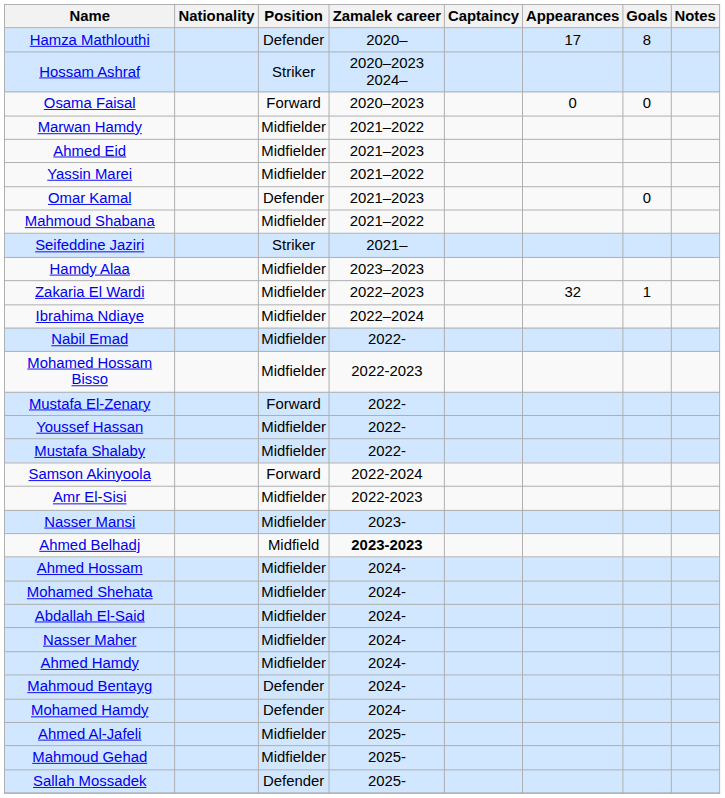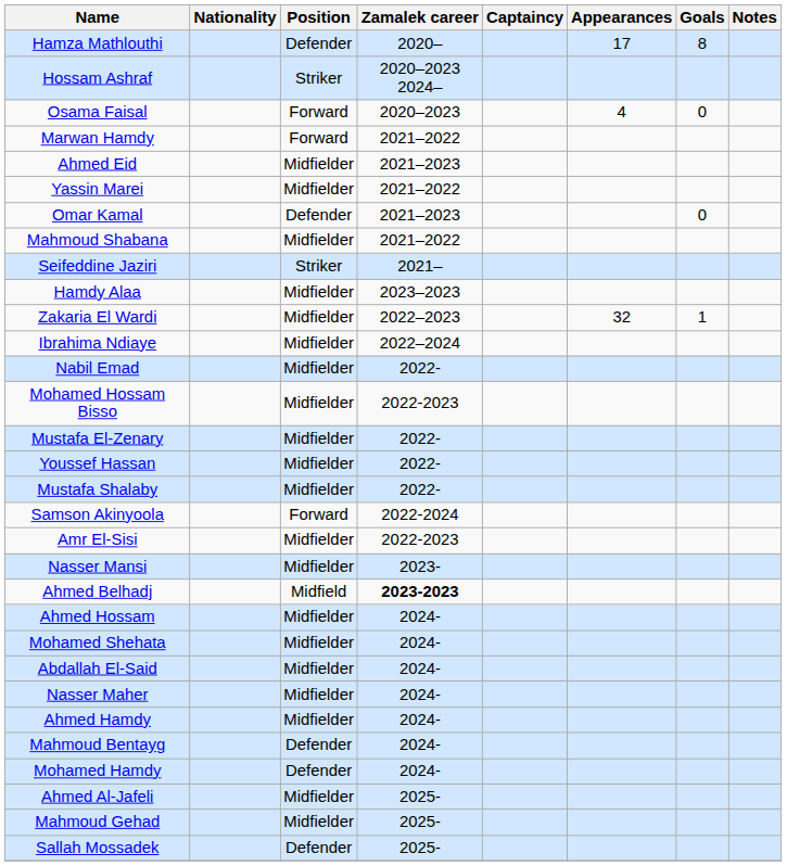Osama Faisal | Appearances: 0 -> 4
Marwan Hamdy | Position: Midfielder -> Forward
Mustafa El-Zenary | Position: Forward -> Midfielder
